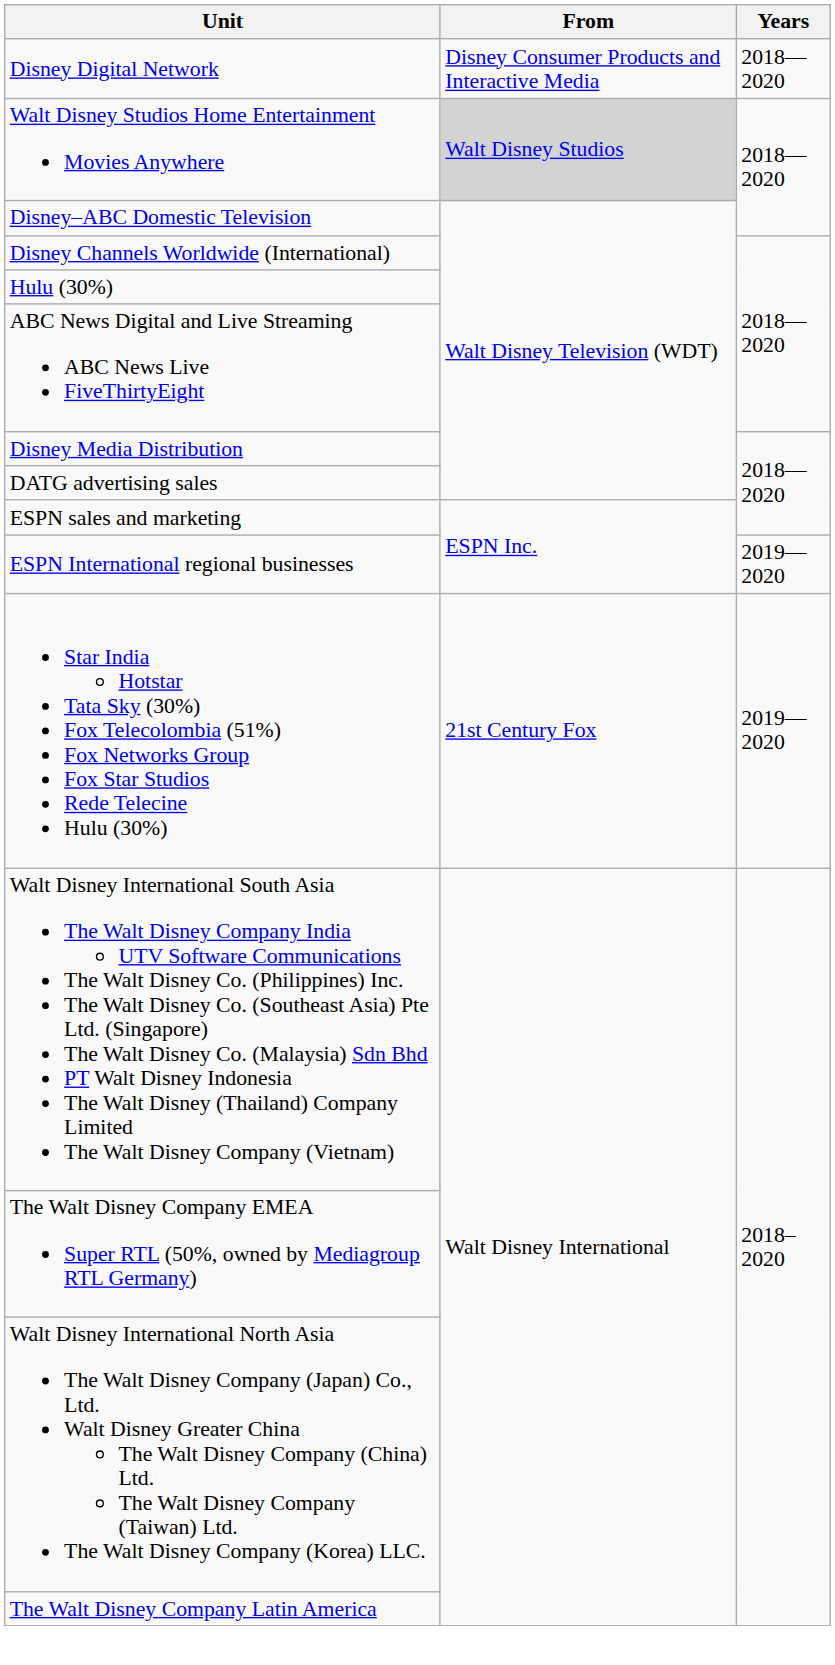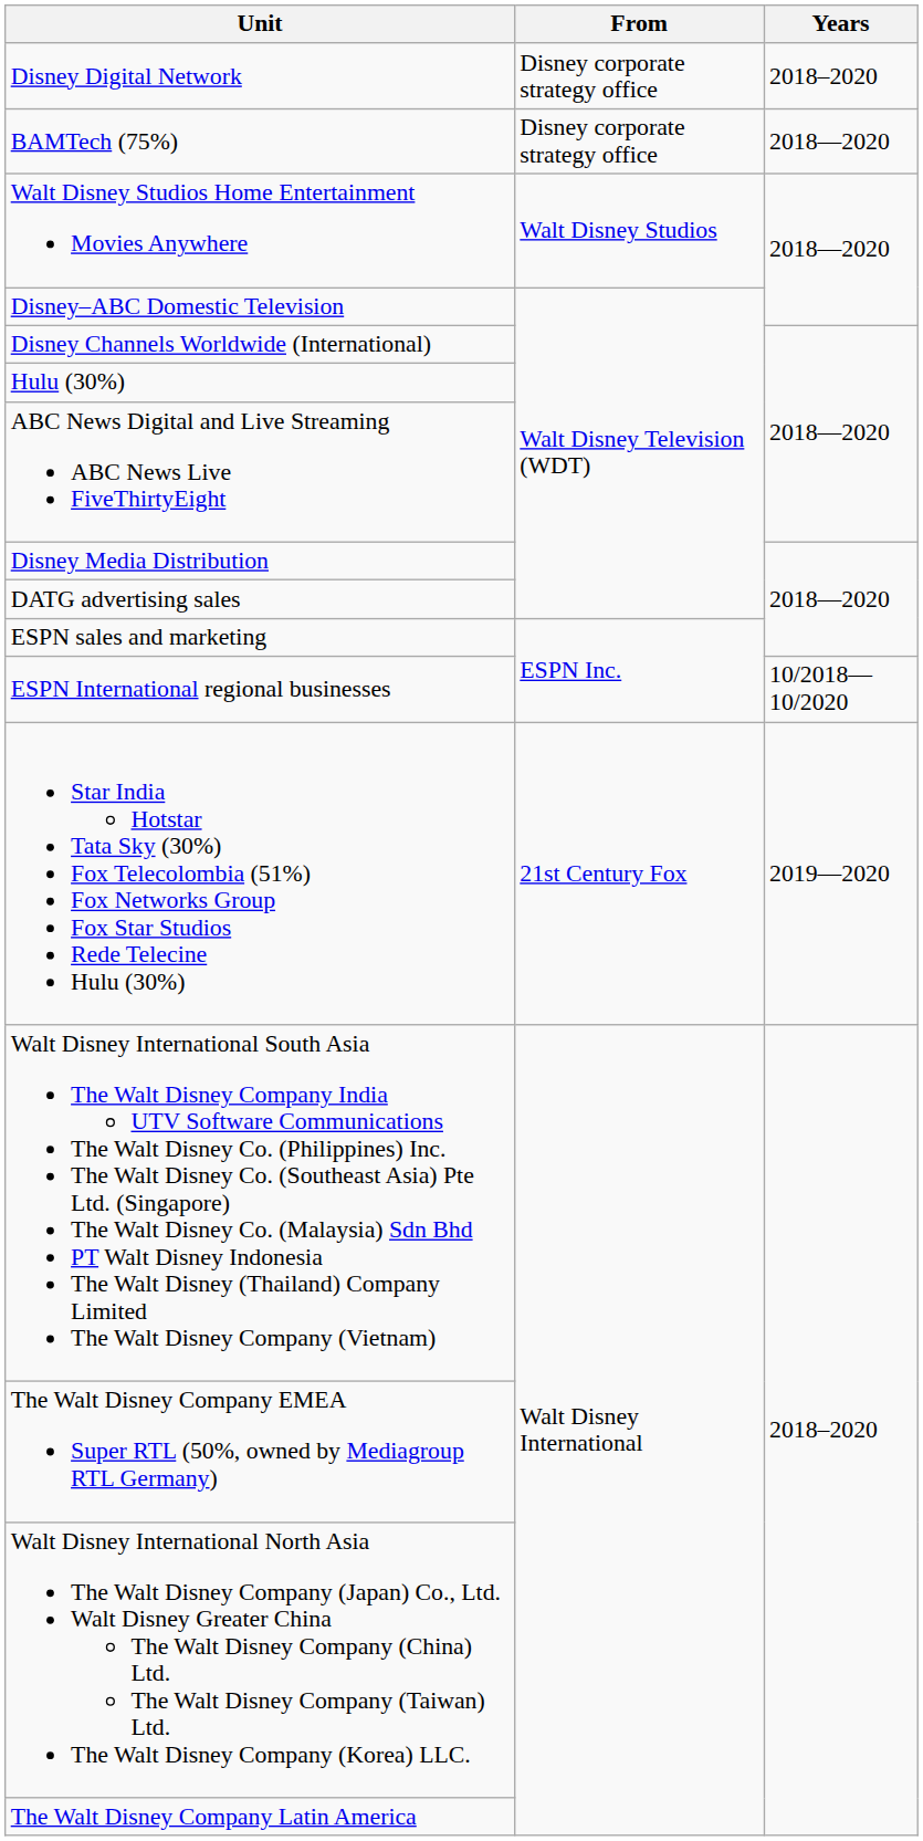Disney Digital Network | From: Disney Consumer Products and Interactive Media -> Disney corporate strategy office
Disney Digital Network | Years: 2018—2020 -> 2018–2020
+ row: BAMTech (75%) | Disney corporate strategy office | 2018—2020
Walt Disney Studios Home Entertainment Movies Anywhere | From: lightgrey background -> no background
ESPN International regional businesses | Years: 2019—2020 -> 10/2018—10/2020
